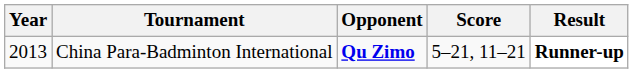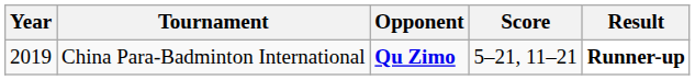China Para-Badminton International | Year: 2013 -> 2019
